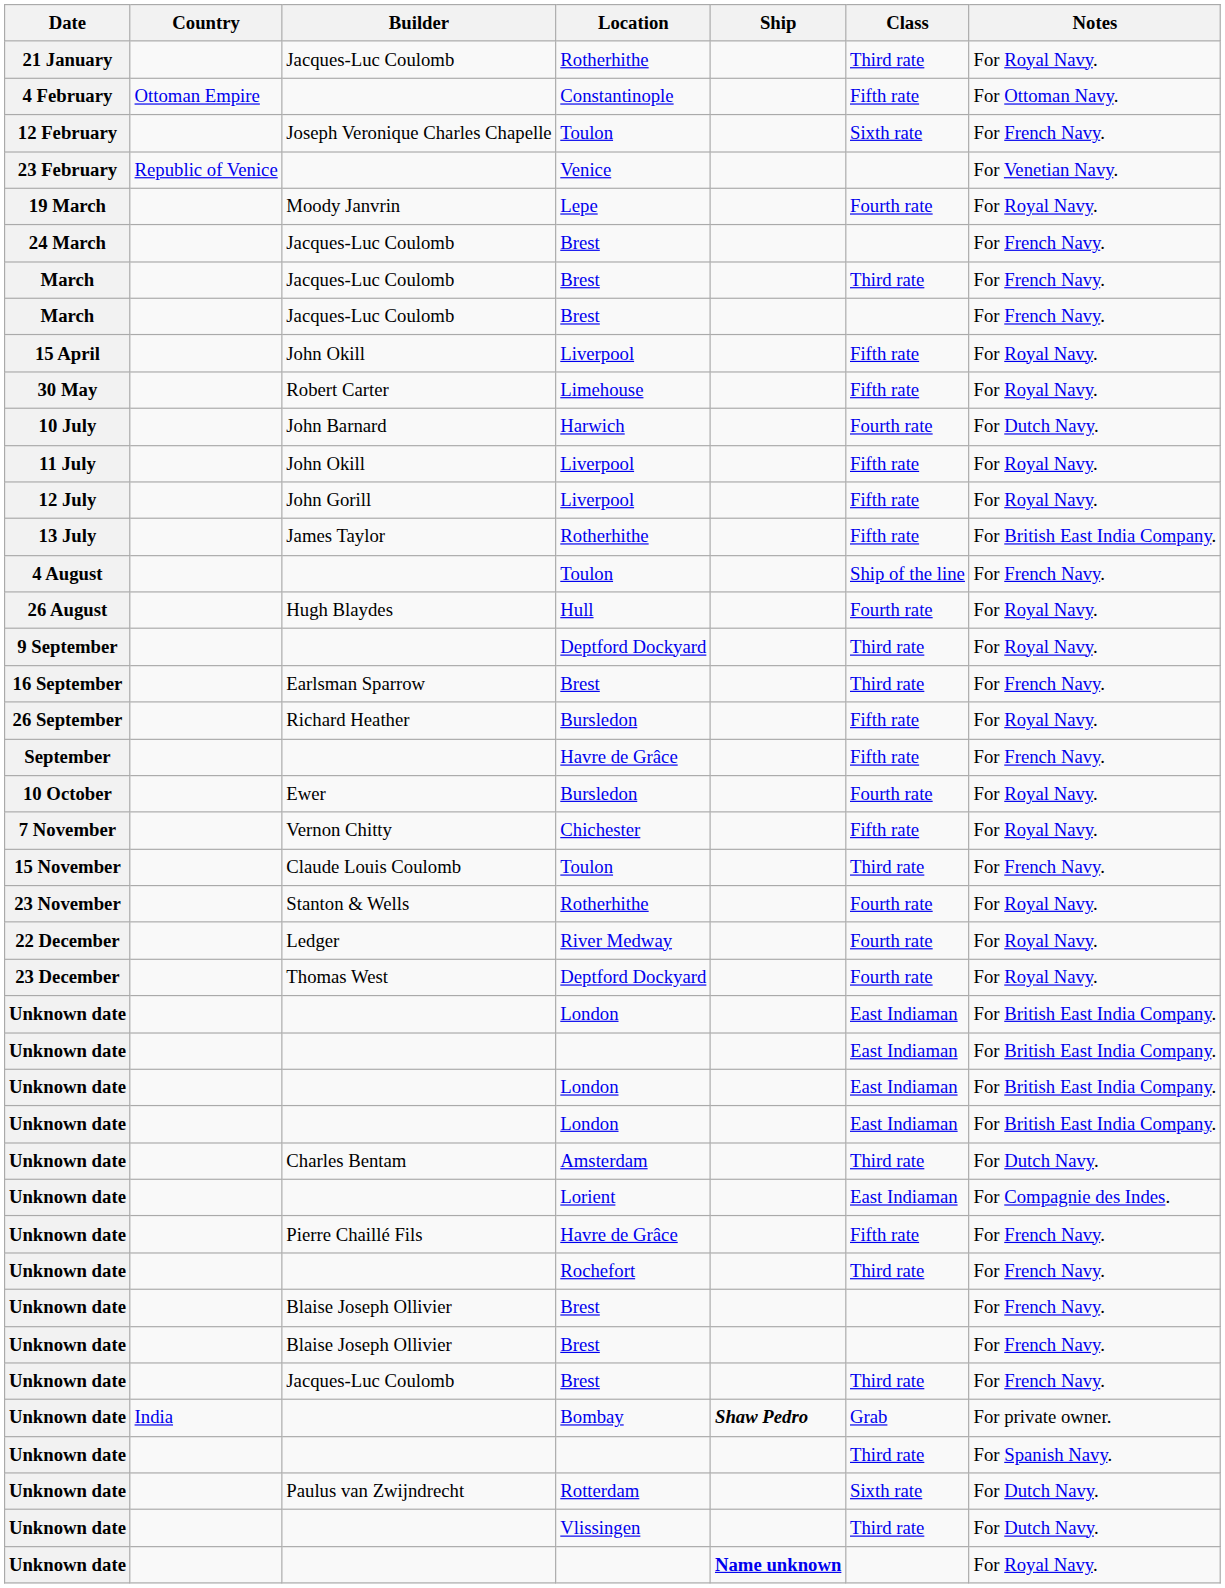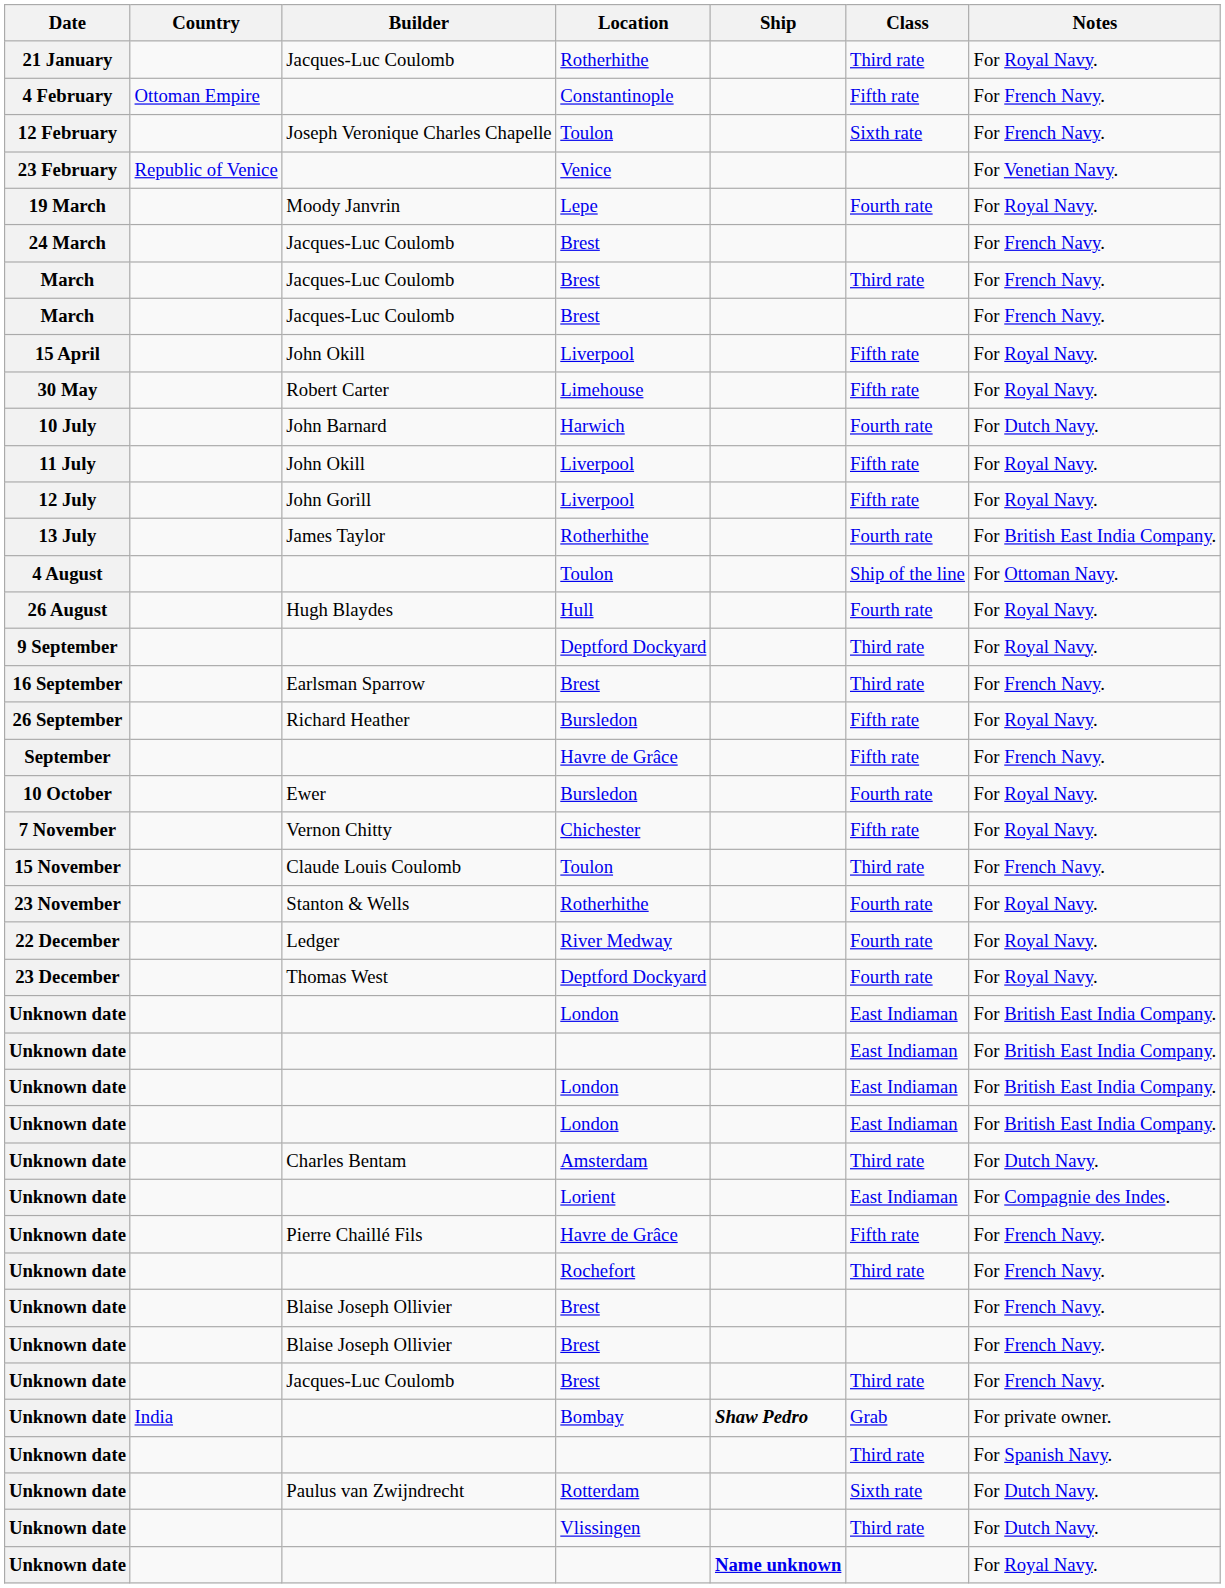4 February | Notes: For Ottoman Navy. -> For French Navy.
13 July | Class: Fifth rate -> Fourth rate
4 August | Notes: For French Navy. -> For Ottoman Navy.
